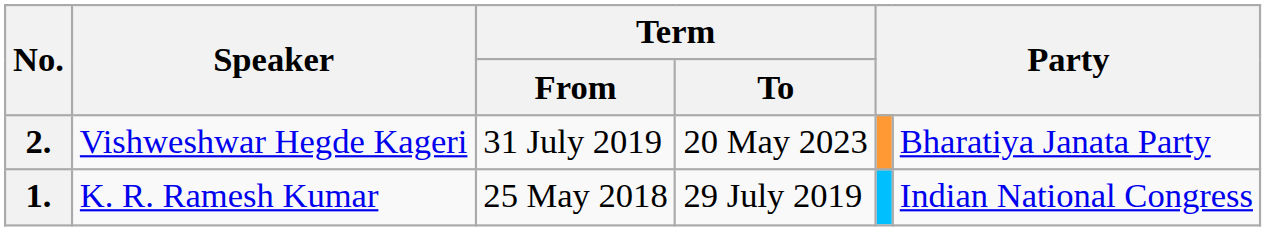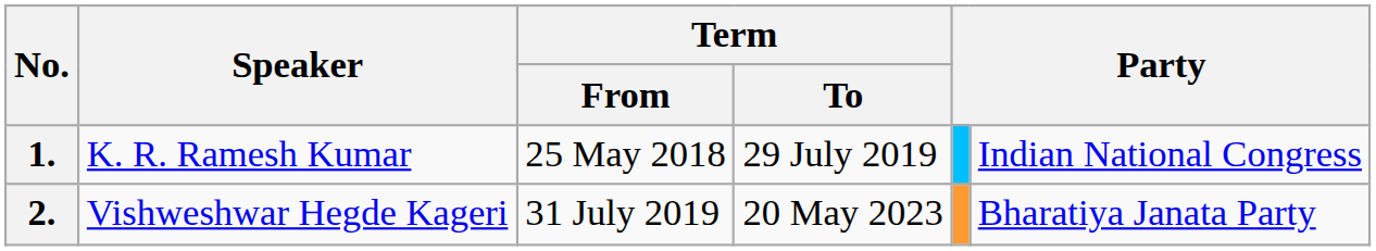rows swapped: 1. <-> 2.
